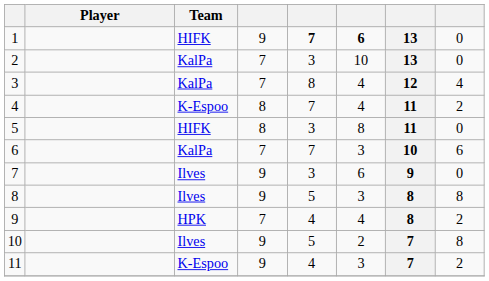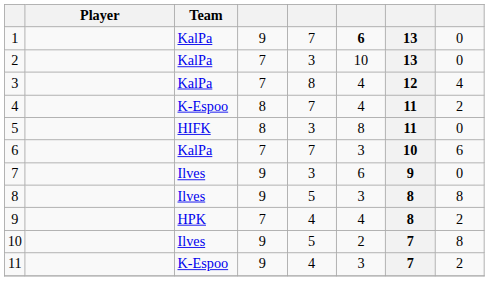1 | Team: HIFK -> KalPa
1 | column 5: bold -> normal
